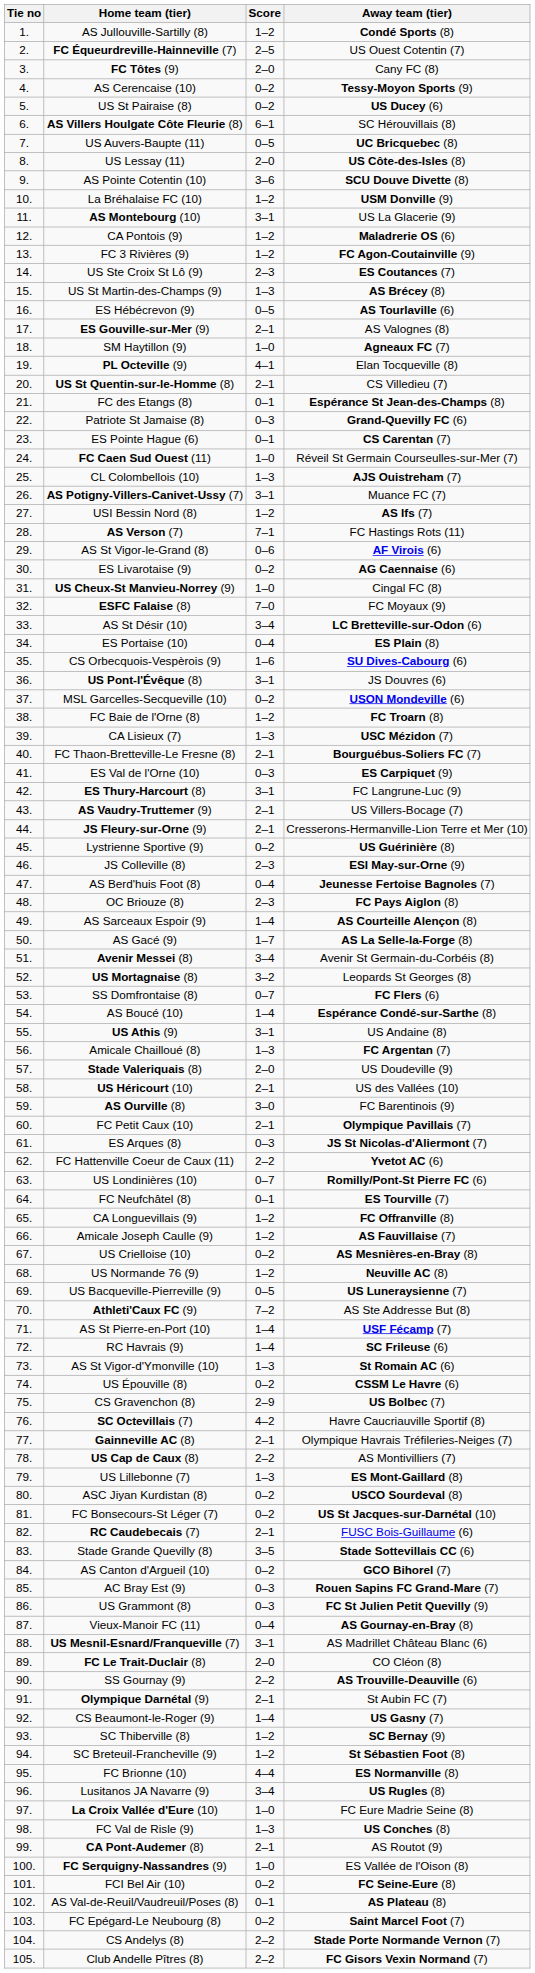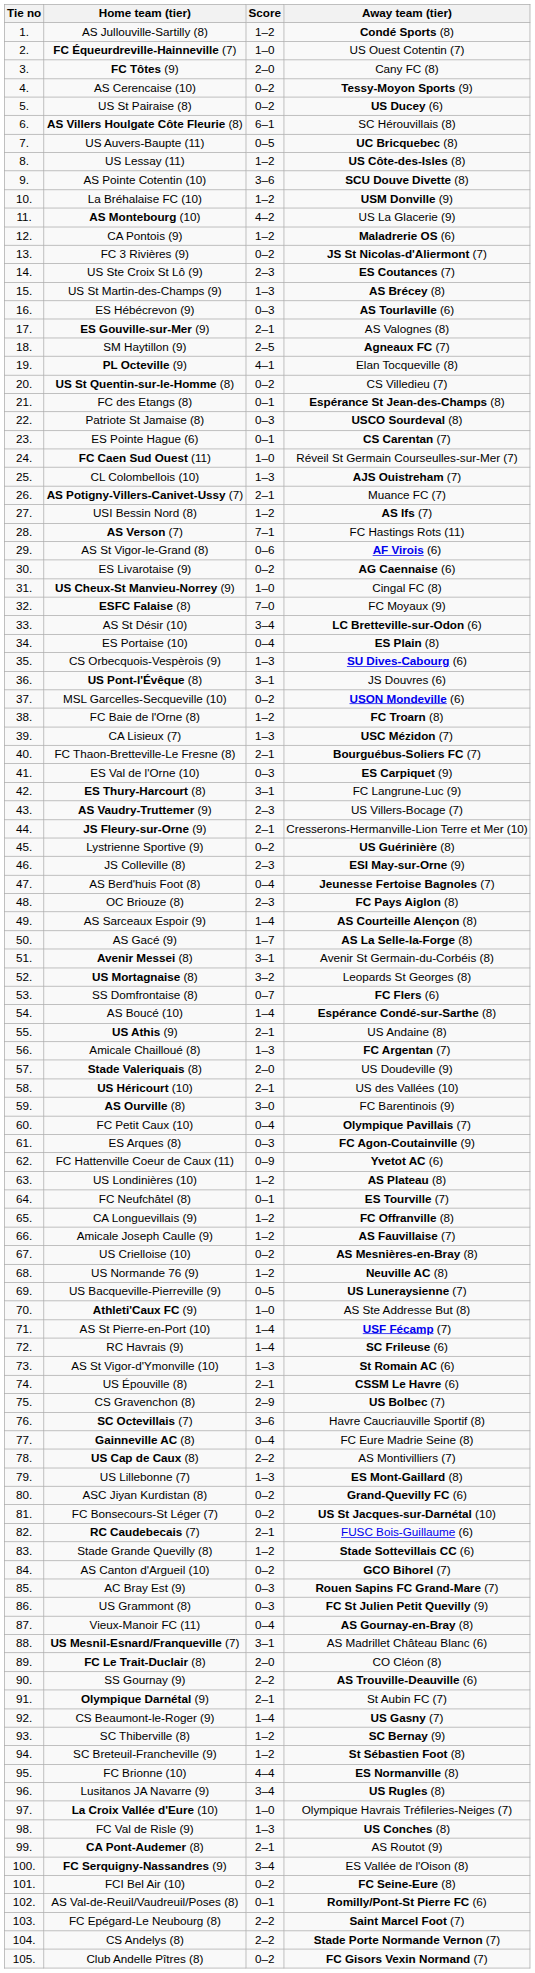FC Équeurdreville-Hainneville (7) | Score: 2–5 -> 1–0
US Lessay (11) | Score: 2–0 -> 1–2
AS Montebourg (10) | Score: 3–1 -> 4–2
FC 3 Rivières (9) | Score: 1–2 -> 0–2
FC 3 Rivières (9) | Away team (tier): FC Agon-Coutainville (9) -> JS St Nicolas-d'Aliermont (7)
ES Hébécrevon (9) | Score: 0–5 -> 0–3
SM Haytillon (9) | Score: 1–0 -> 2–5
US St Quentin-sur-le-Homme (8) | Score: 2–1 -> 0–2
Patriote St Jamaise (8) | Away team (tier): Grand-Quevilly FC (6) -> USCO Sourdeval (8)
AS Potigny-Villers-Canivet-Ussy (7) | Score: 3–1 -> 2–1
CS Orbecquois-Vespèrois (9) | Score: 1–6 -> 1–3
AS Vaudry-Truttemer (9) | Score: 2–1 -> 2–3
Avenir Messei (8) | Score: 3–4 -> 3–1
US Athis (9) | Score: 3–1 -> 2–1
FC Petit Caux (10) | Score: 2–1 -> 0–4
ES Arques (8) | Away team (tier): JS St Nicolas-d'Aliermont (7) -> FC Agon-Coutainville (9)
FC Hattenville Coeur de Caux (11) | Score: 2–2 -> 0–9
US Londinières (10) | Score: 0–7 -> 1–2
US Londinières (10) | Away team (tier): Romilly/Pont-St Pierre FC (6) -> AS Plateau (8)
Athleti'Caux FC (9) | Score: 7–2 -> 1–0
US Épouville (8) | Score: 0–2 -> 2–1
SC Octevillais (7) | Score: 4–2 -> 3–6
Gainneville AC (8) | Score: 2–1 -> 0–4
Gainneville AC (8) | Away team (tier): Olympique Havrais Tréfileries-Neiges (7) -> FC Eure Madrie Seine (8)
ASC Jiyan Kurdistan (8) | Away team (tier): USCO Sourdeval (8) -> Grand-Quevilly FC (6)
Stade Grande Quevilly (8) | Score: 3–5 -> 1–2
La Croix Vallée d'Eure (10) | Away team (tier): FC Eure Madrie Seine (8) -> Olympique Havrais Tréfileries-Neiges (7)
FC Serquigny-Nassandres (9) | Score: 1–0 -> 3–4
AS Val-de-Reuil/Vaudreuil/Poses (8) | Away team (tier): AS Plateau (8) -> Romilly/Pont-St Pierre FC (6)
FC Epégard-Le Neubourg (8) | Score: 0–2 -> 2–2
Club Andelle Pîtres (8) | Score: 2–2 -> 0–2
